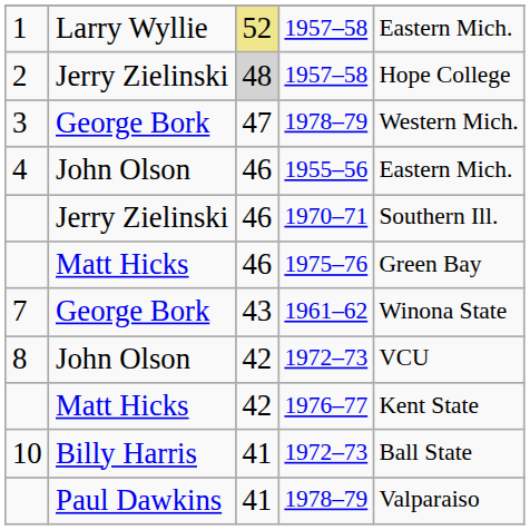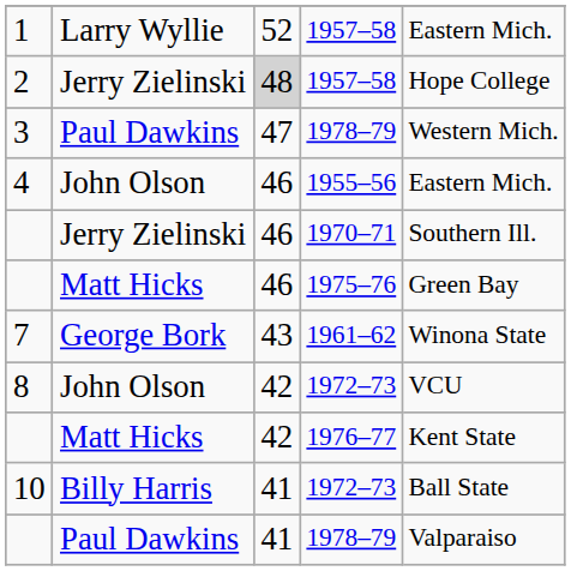1 | column 3: khaki background -> no background
3 | column 2: George Bork -> Paul Dawkins
